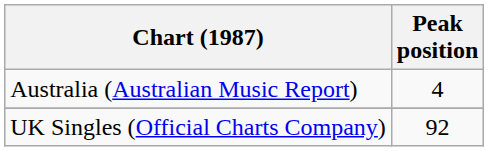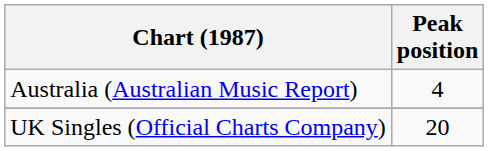UK Singles (Official Charts Company) | Peak position: 92 -> 20
